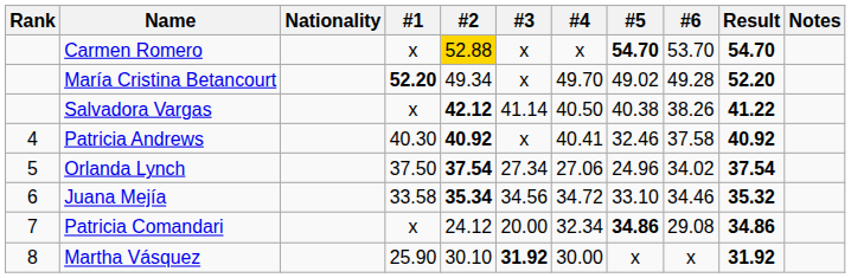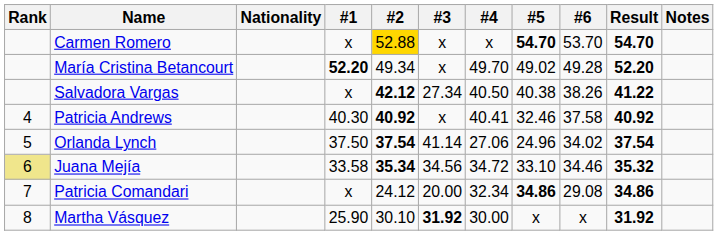Salvadora Vargas | #3: 41.14 -> 27.34
Orlanda Lynch | #3: 27.34 -> 41.14
Juana Mejía | Rank: no background -> khaki background
